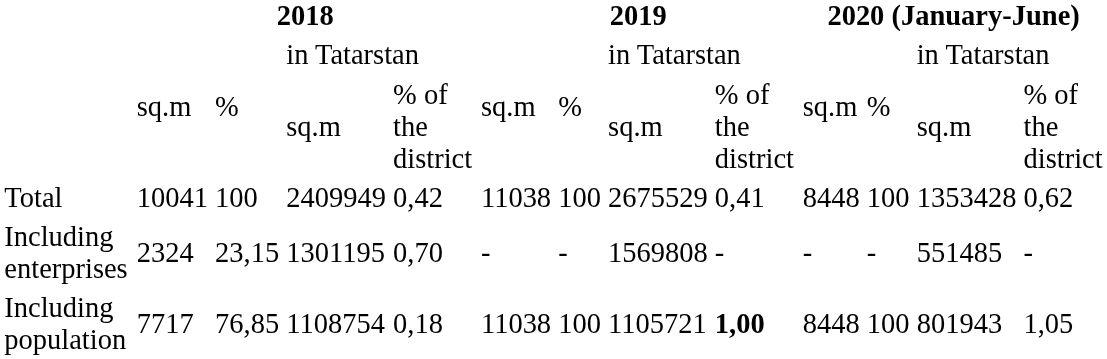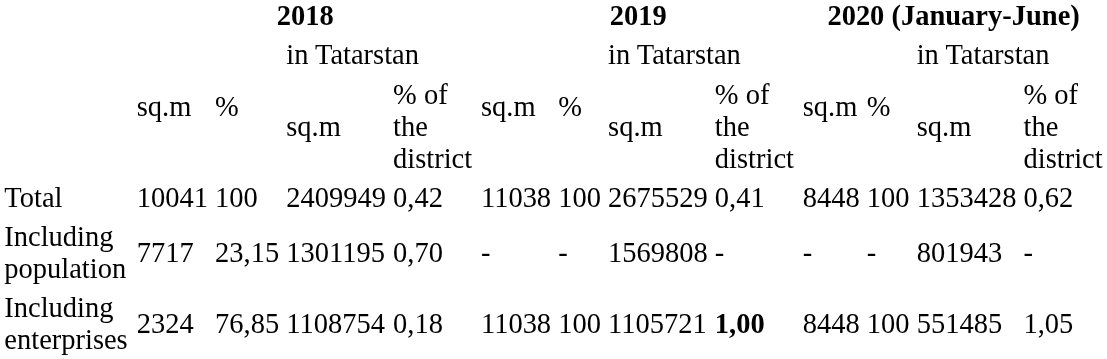1301195 | column 1: Including enterprises -> Including population
1301195 | column 2: 2324 -> 7717
1301195 | column 12: 551485 -> 801943
1108754 | column 1: Including population -> Including enterprises
1108754 | column 2: 7717 -> 2324
1108754 | column 12: 801943 -> 551485
